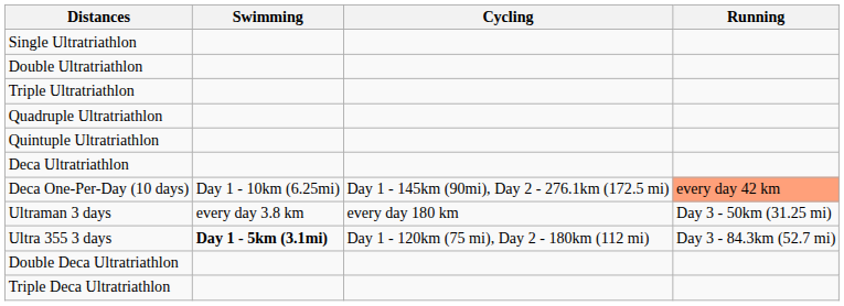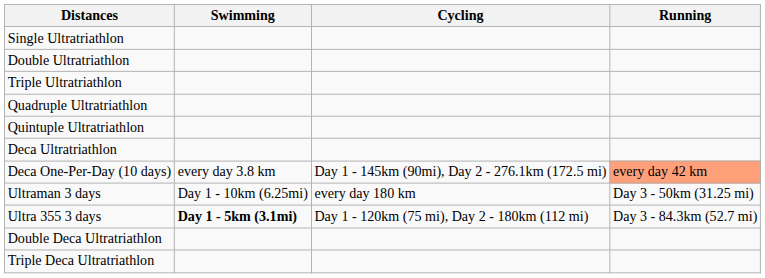Deca One-Per-Day (10 days) | Swimming: Day 1 - 10km (6.25mi) -> every day 3.8 km
Ultraman 3 days | Swimming: every day 3.8 km -> Day 1 - 10km (6.25mi)
